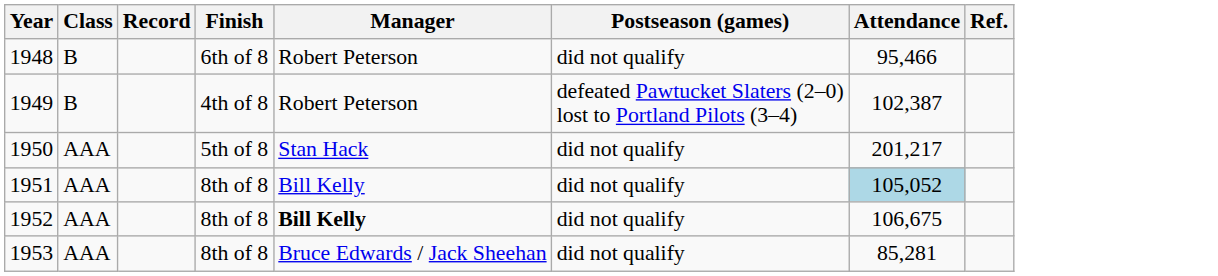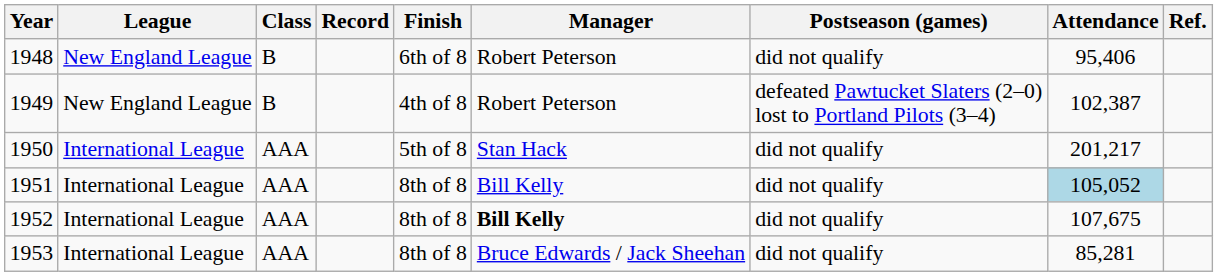+ column: League | New England League | New England League | International League | International League | International League | International League
1948 | Attendance: 95,466 -> 95,406
1952 | Attendance: 106,675 -> 107,675
